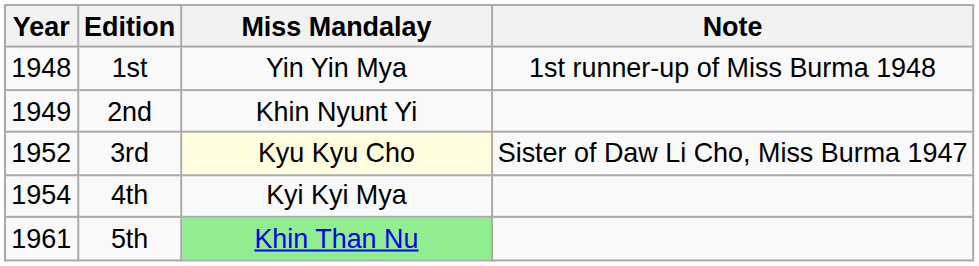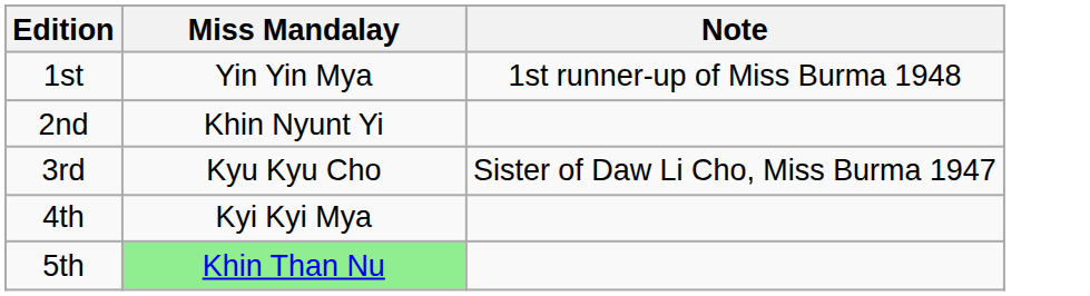- column: Year | 1948 | 1949 | 1952 | 1954 | 1961
3rd | Miss Mandalay: lightyellow background -> no background
